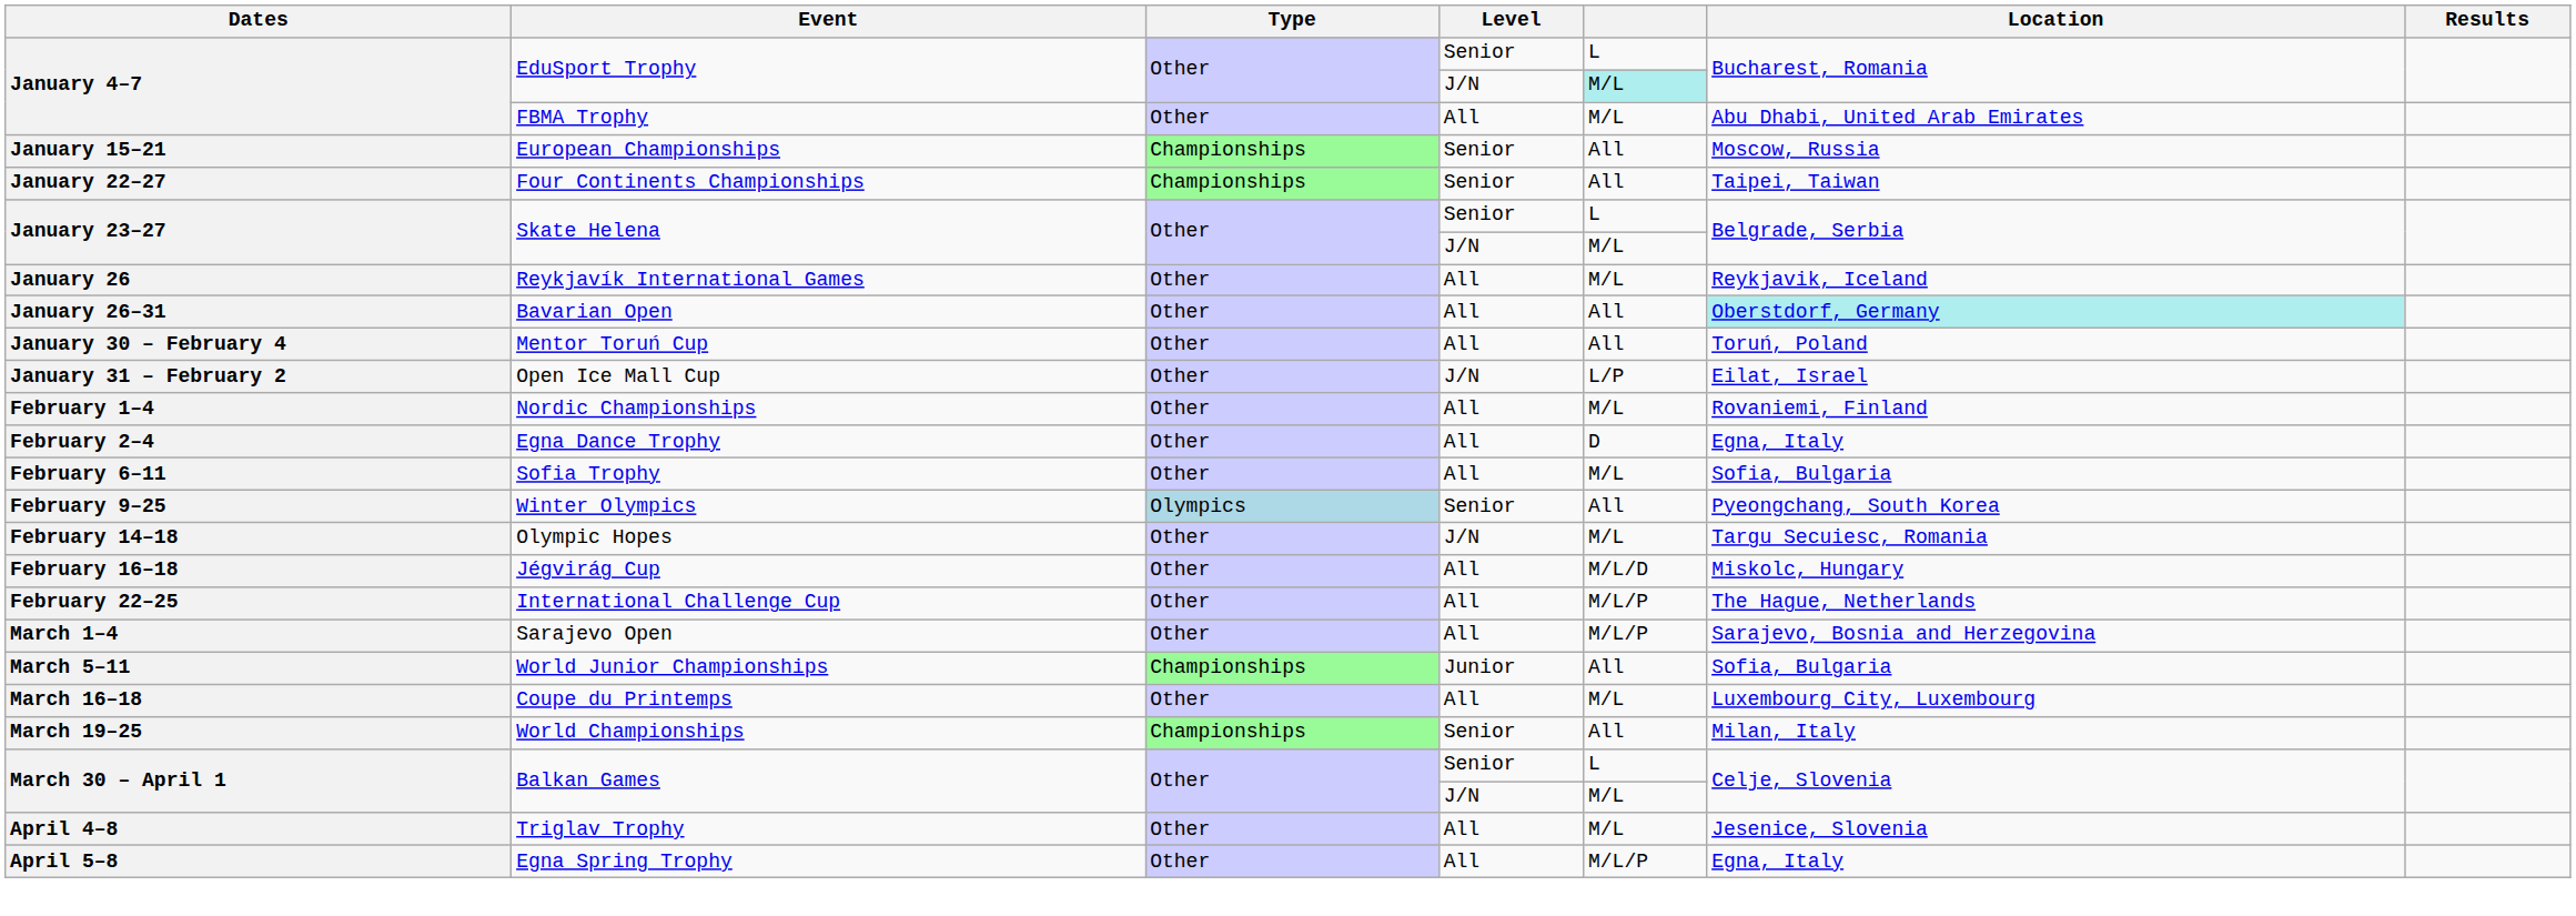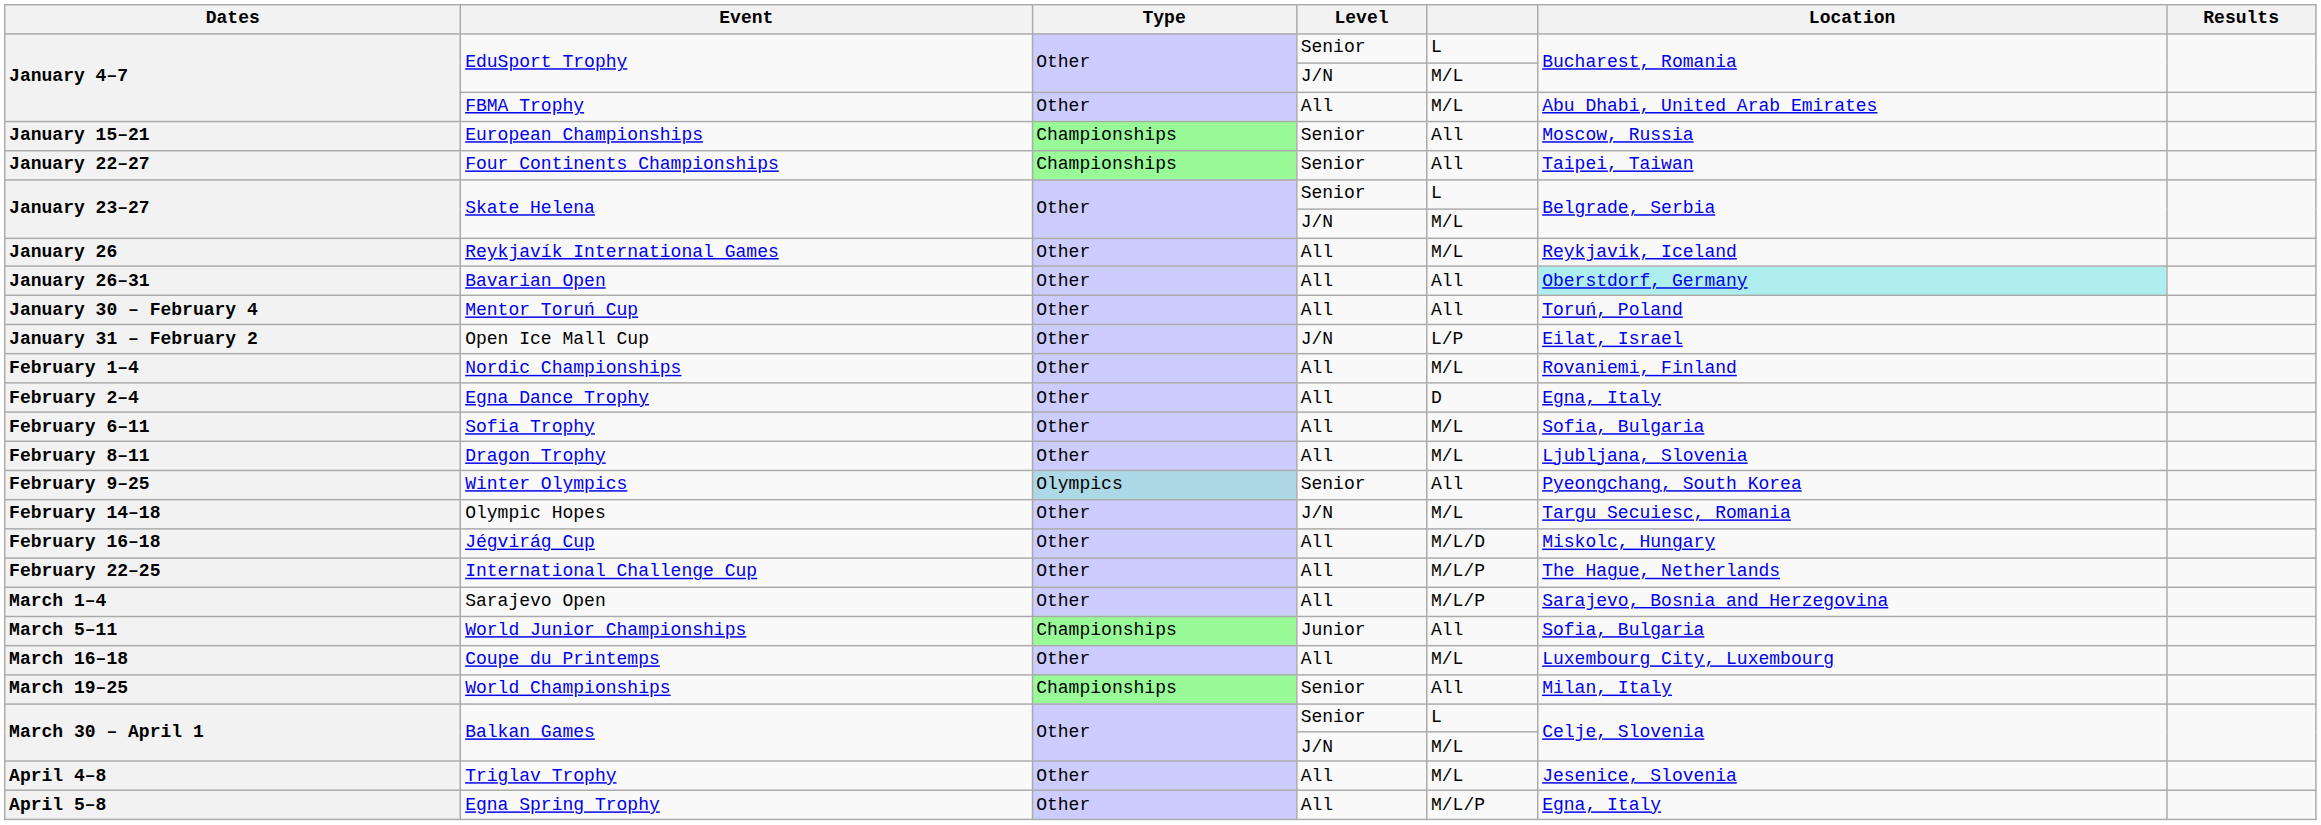EduSport Trophy / J/N | column 5: paleturquoise background -> no background
+ row: February 8–11 | Dragon Trophy | Other | All | M/L | Ljubljana, Slovenia
